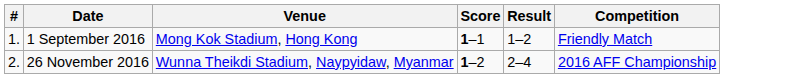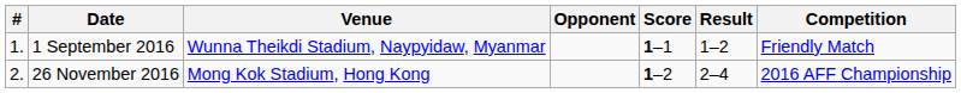+ column: Opponent
1 September 2016 | Venue: Mong Kok Stadium, Hong Kong -> Wunna Theikdi Stadium, Naypyidaw, Myanmar
26 November 2016 | Venue: Wunna Theikdi Stadium, Naypyidaw, Myanmar -> Mong Kok Stadium, Hong Kong
